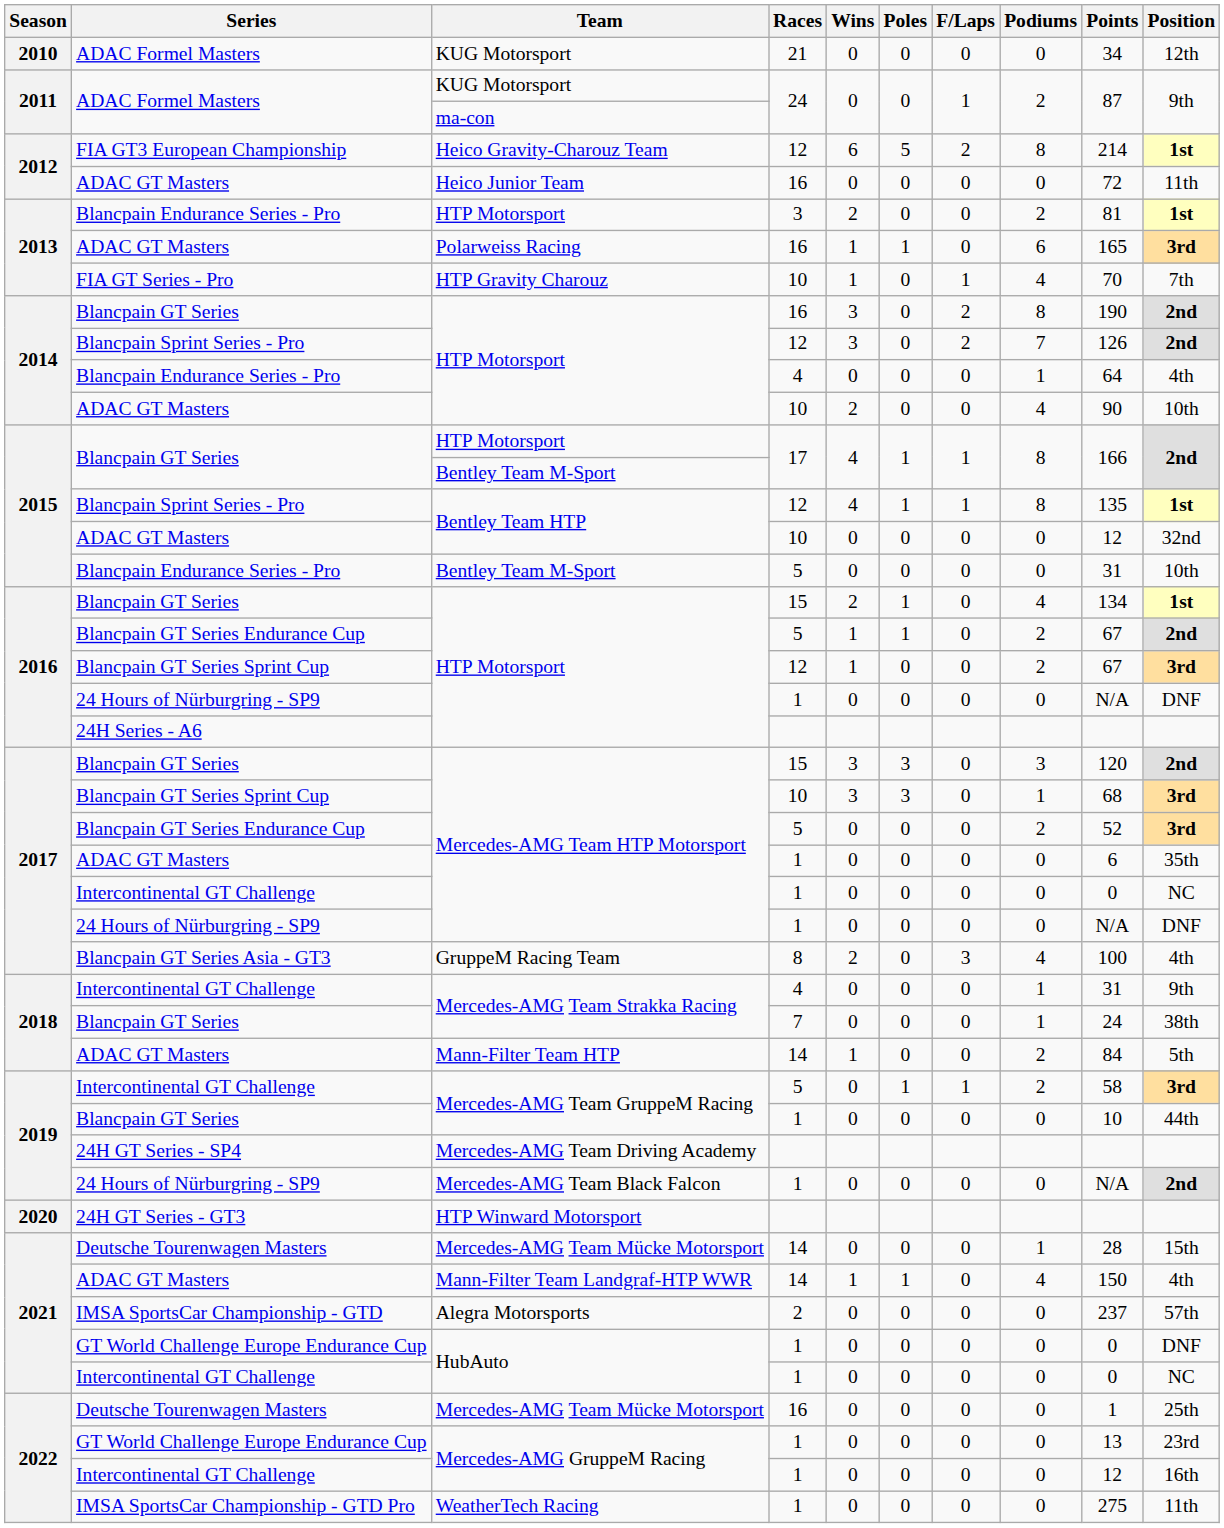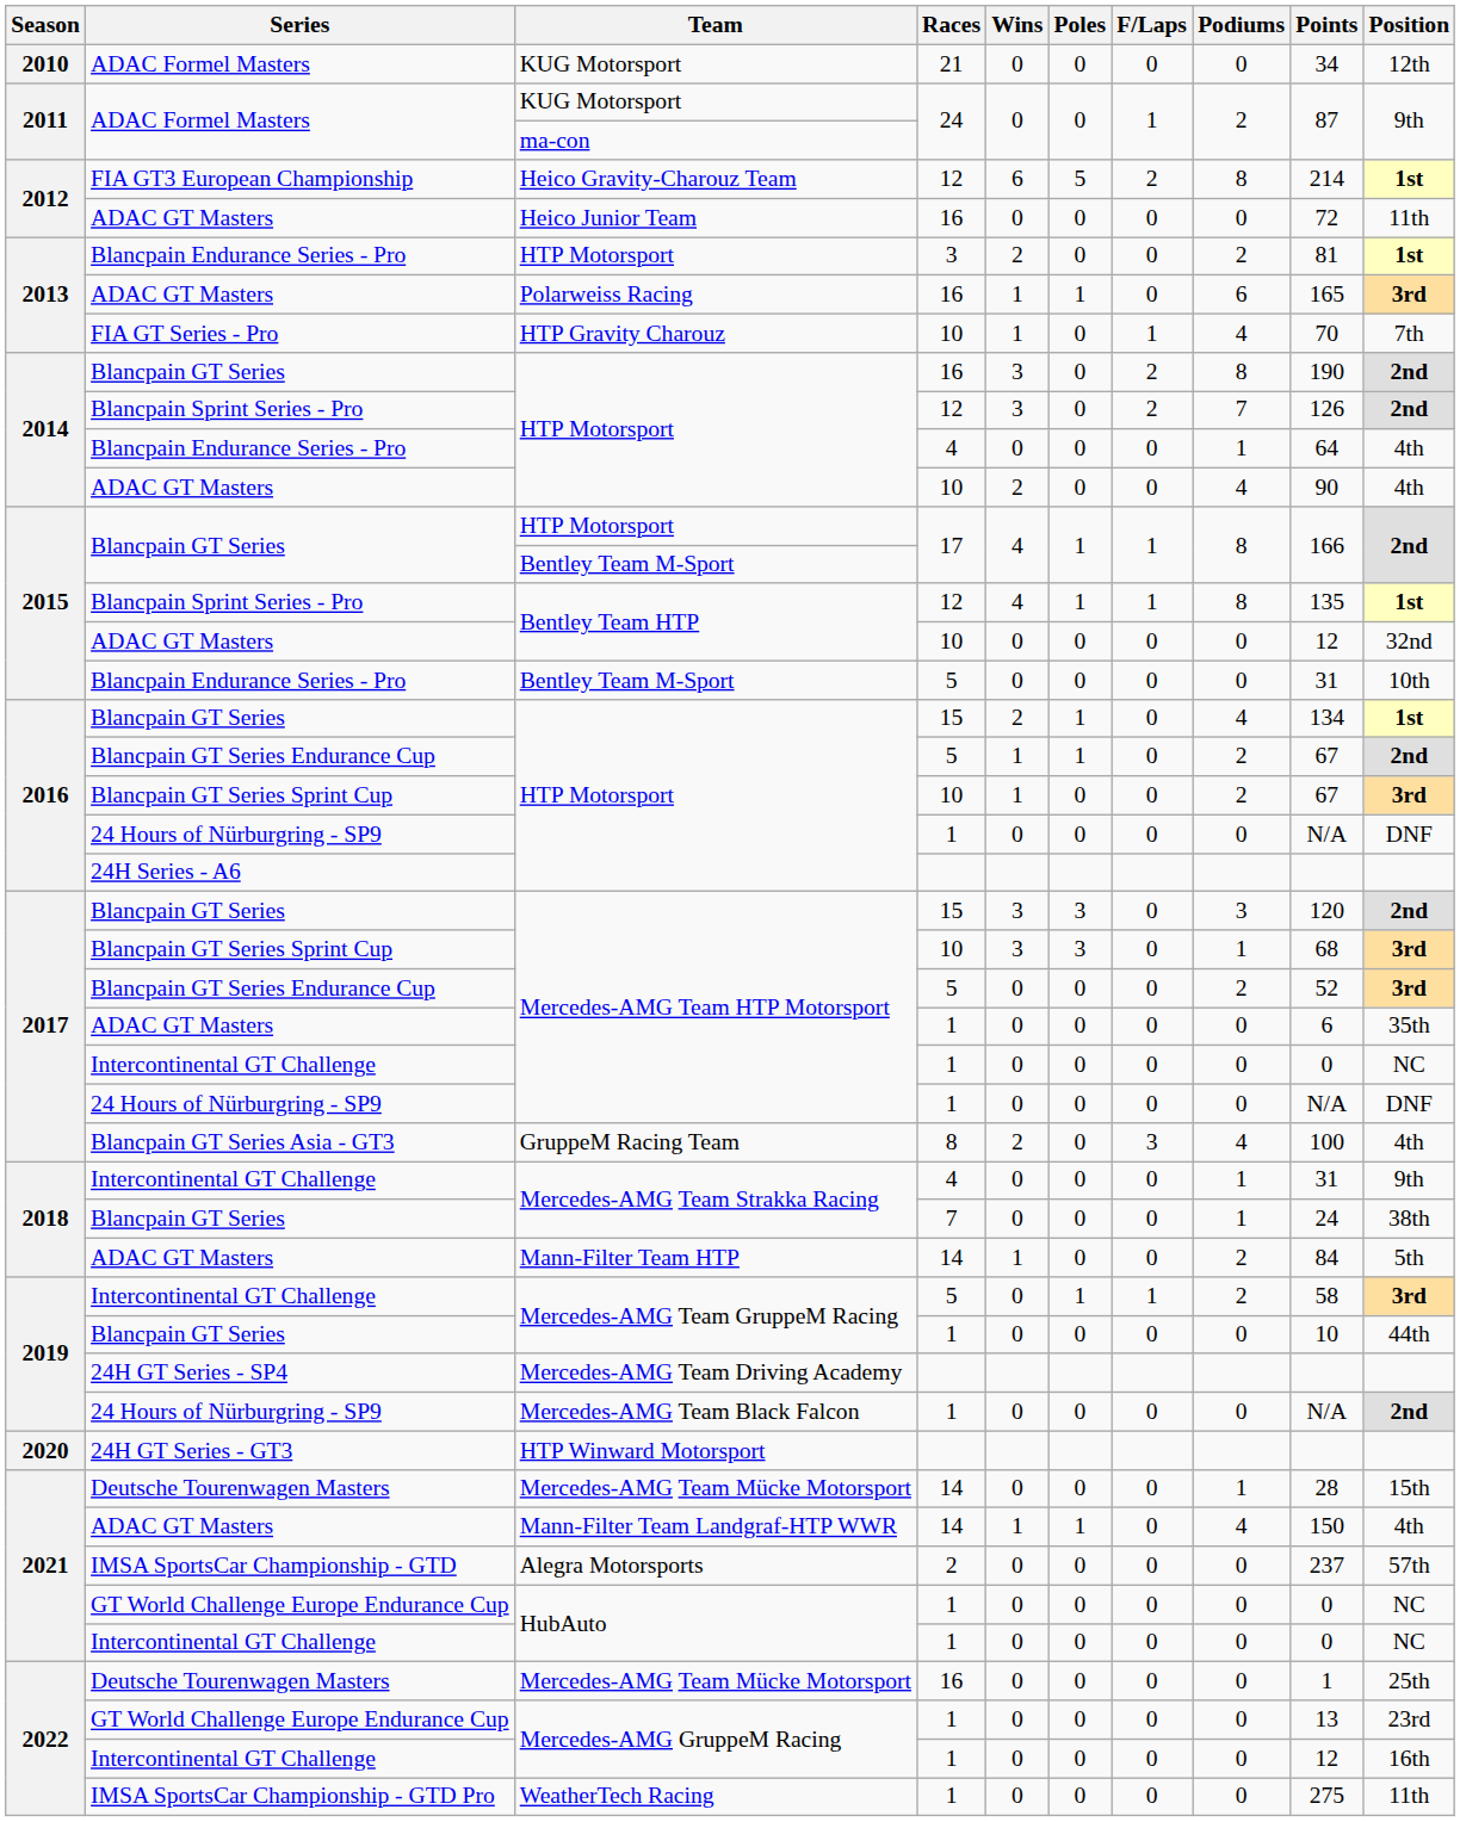ADAC GT Masters / HTP Motorsport | Position: 10th -> 4th
Blancpain GT Series Sprint Cup / HTP Motorsport | Races: 12 -> 10
GT World Challenge Europe Endurance Cup / HubAuto | Position: DNF -> NC
